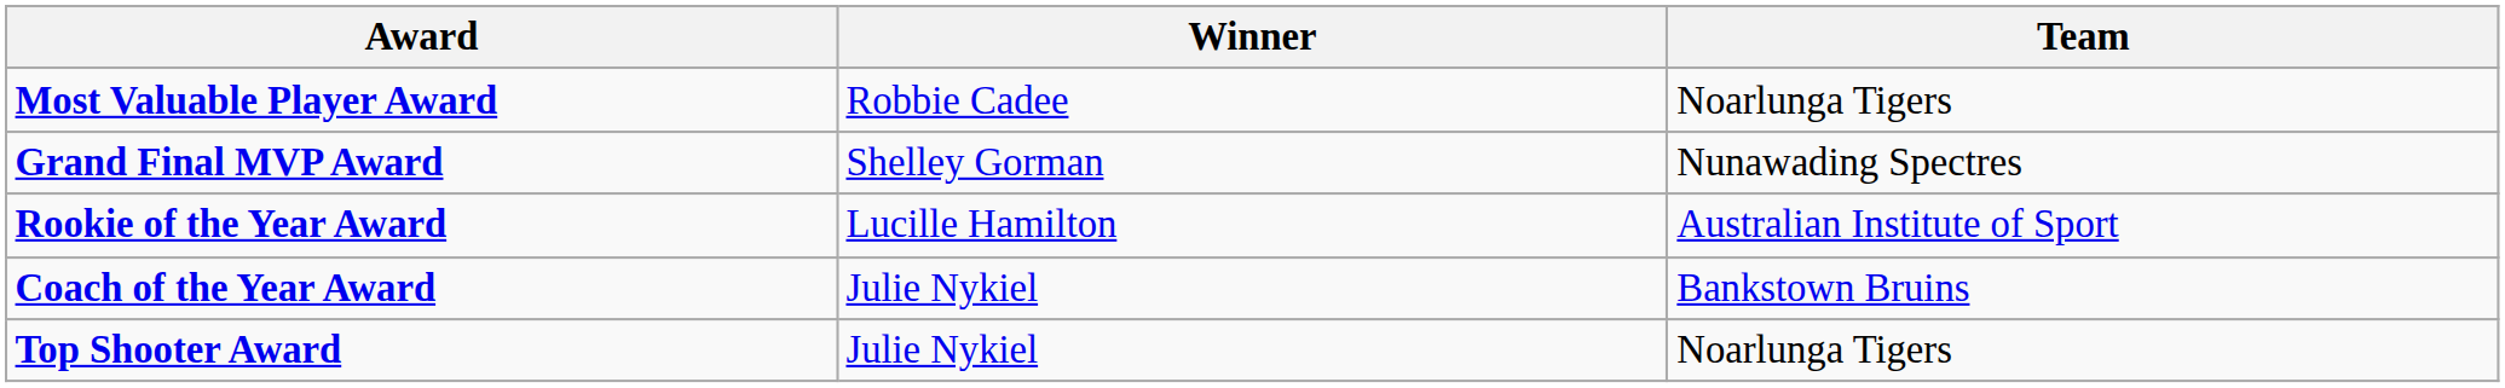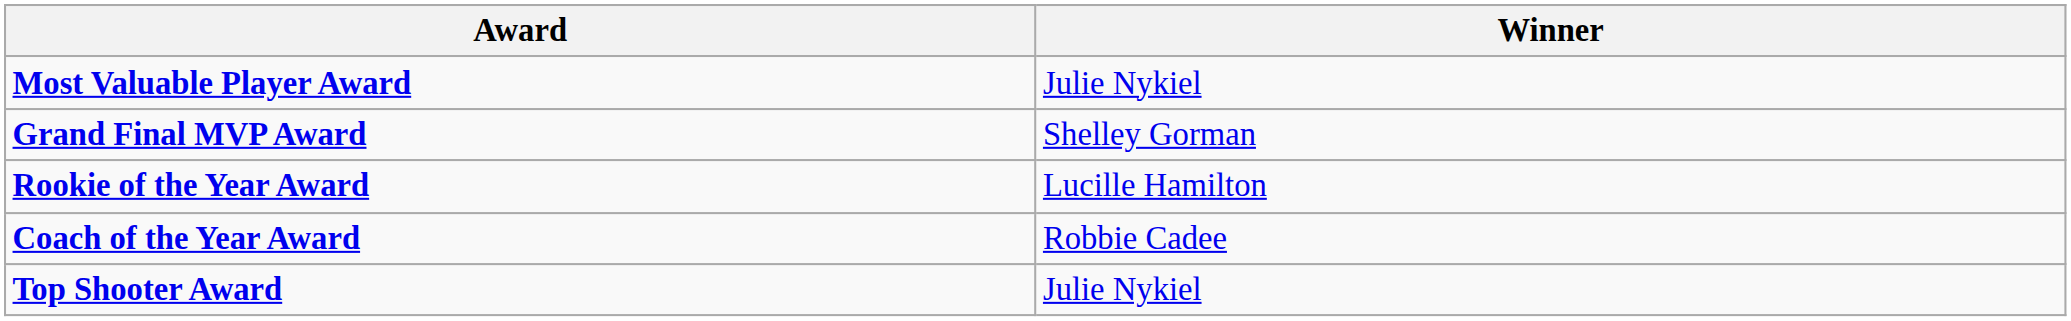- column: Team | Noarlunga Tigers | Nunawading Spectres | Australian Institute of Sport | Bankstown Bruins | Noarlunga Tigers
Most Valuable Player Award | Winner: Robbie Cadee -> Julie Nykiel
Coach of the Year Award | Winner: Julie Nykiel -> Robbie Cadee
